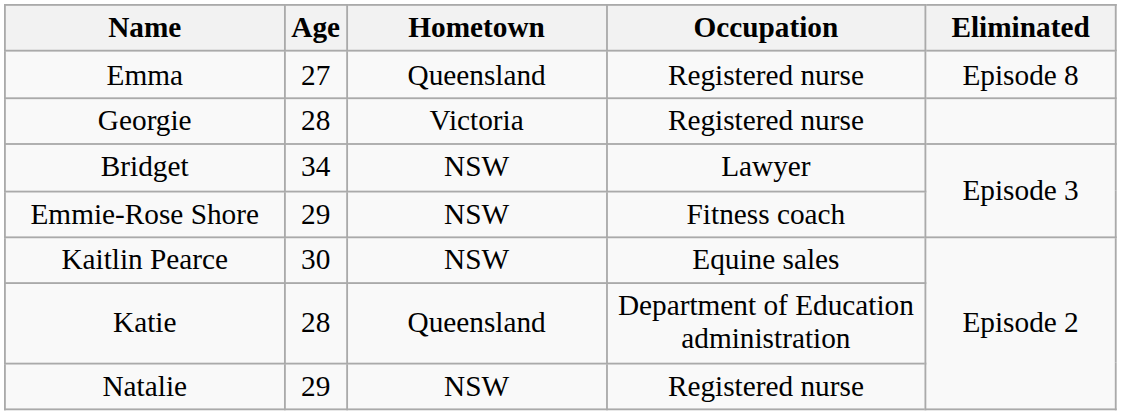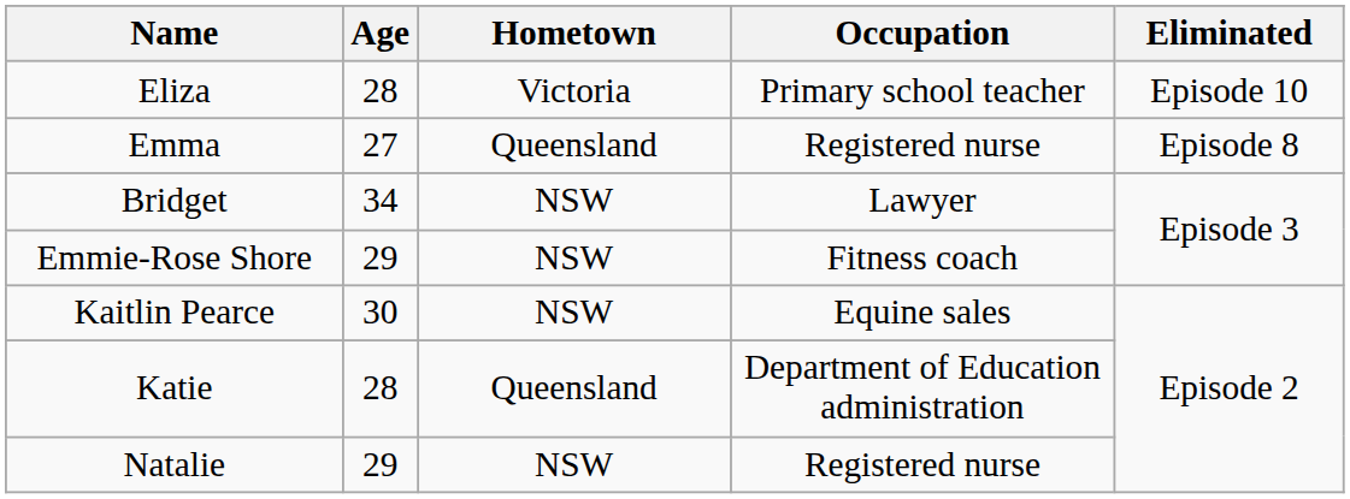+ row: Eliza | 28 | Victoria | Primary school teacher | Episode 10
- row: Georgie | 28 | Victoria | Registered nurse
